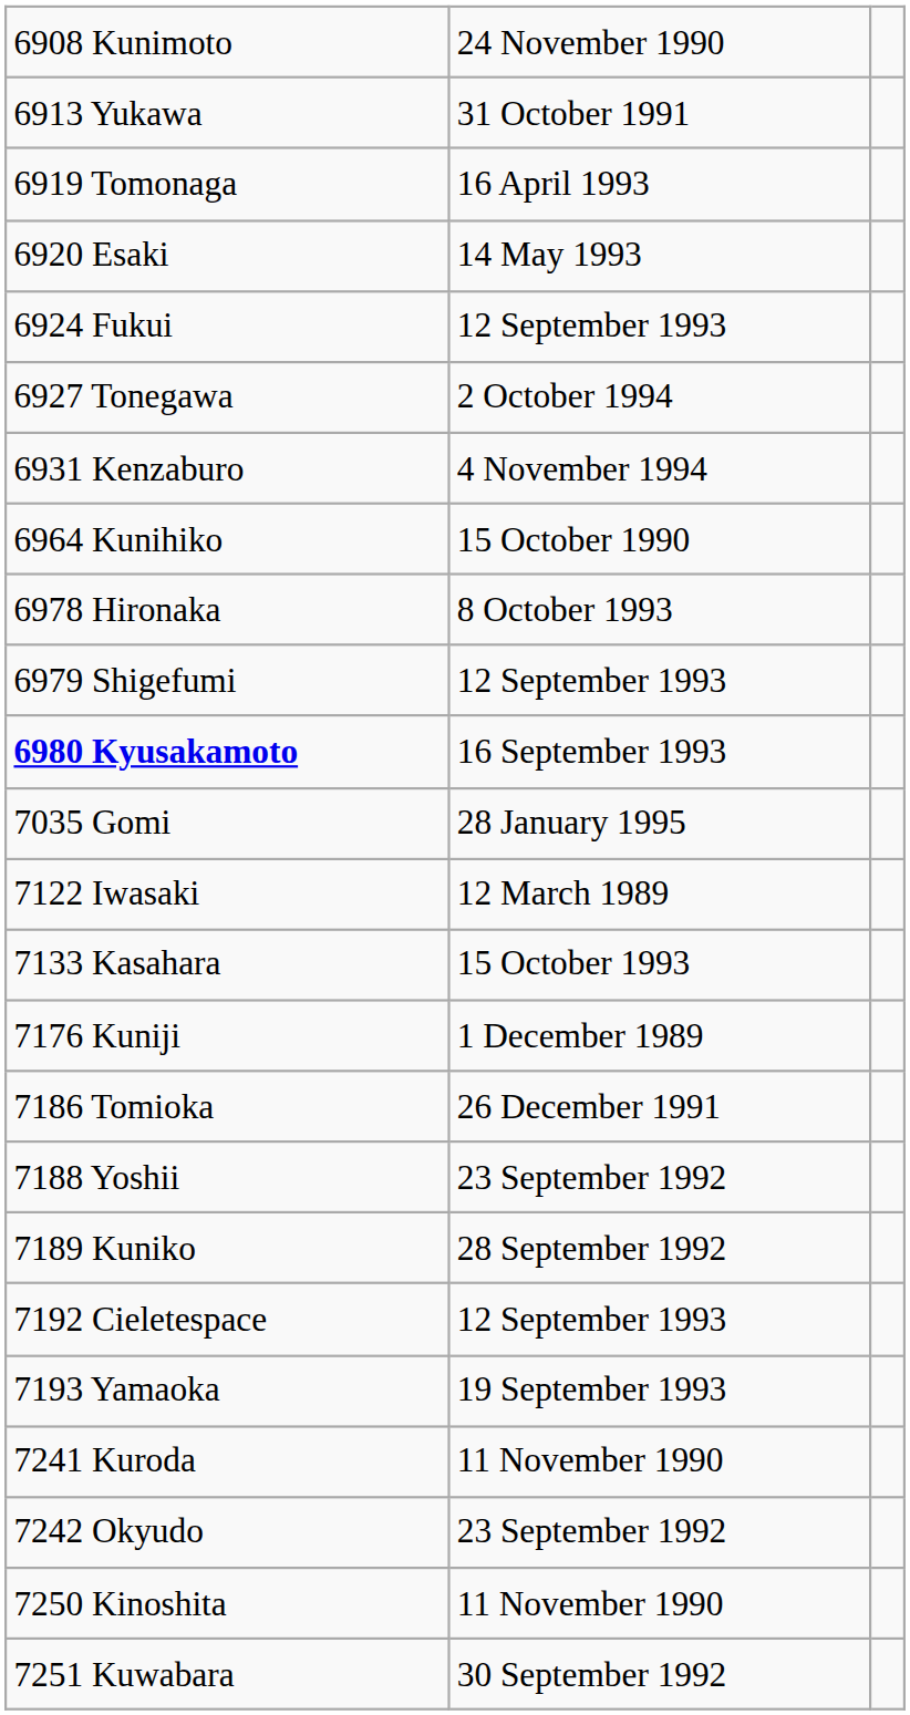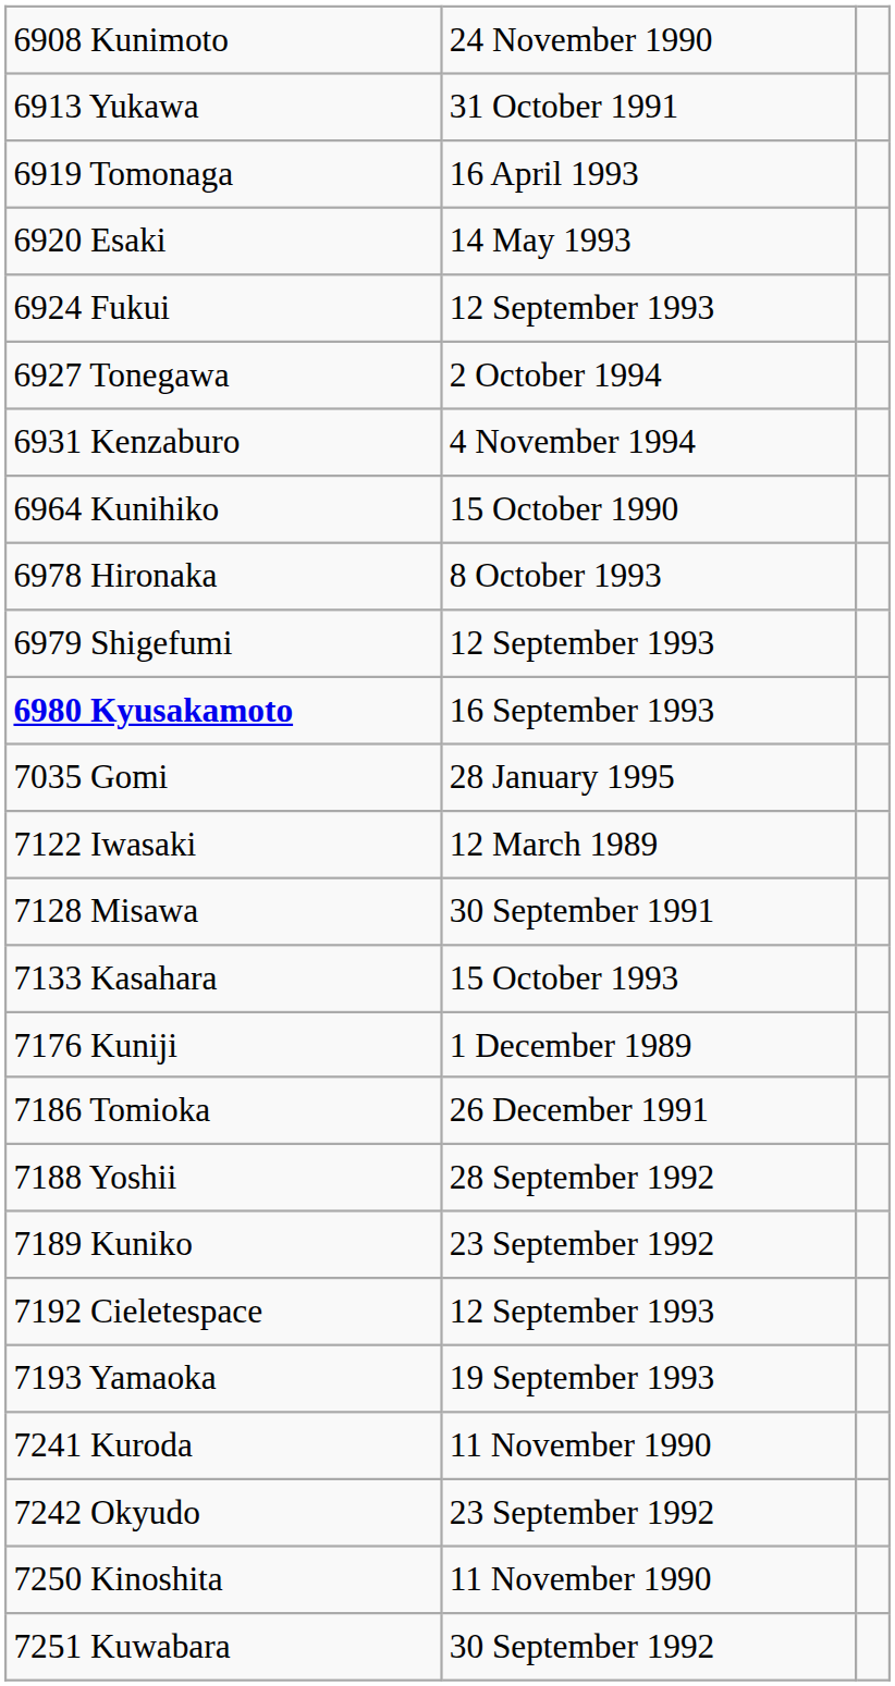+ row: 7128 Misawa | 30 September 1991
7188 Yoshii | column 2: 23 September 1992 -> 28 September 1992
7189 Kuniko | column 2: 28 September 1992 -> 23 September 1992
